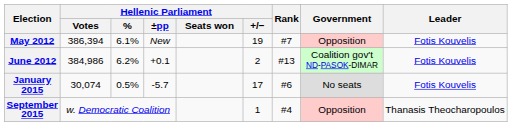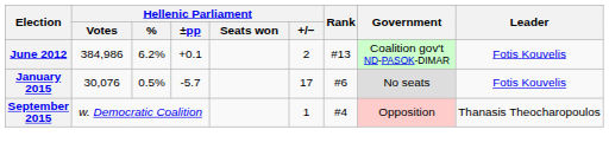- row: May 2012 | 386,394 | 6.1% | New | 19 | #7 | Opposition | Fotis Kouvelis
January 2015 | Hellenic Parliament / Votes: 30,074 -> 30,076
